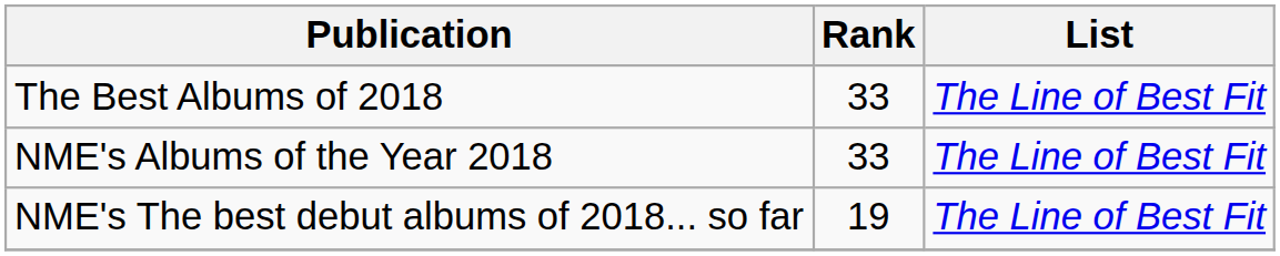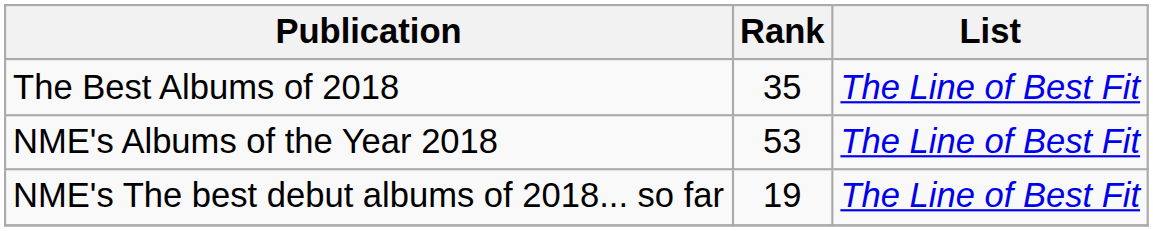The Best Albums of 2018 | Rank: 33 -> 35
NME's Albums of the Year 2018 | Rank: 33 -> 53
